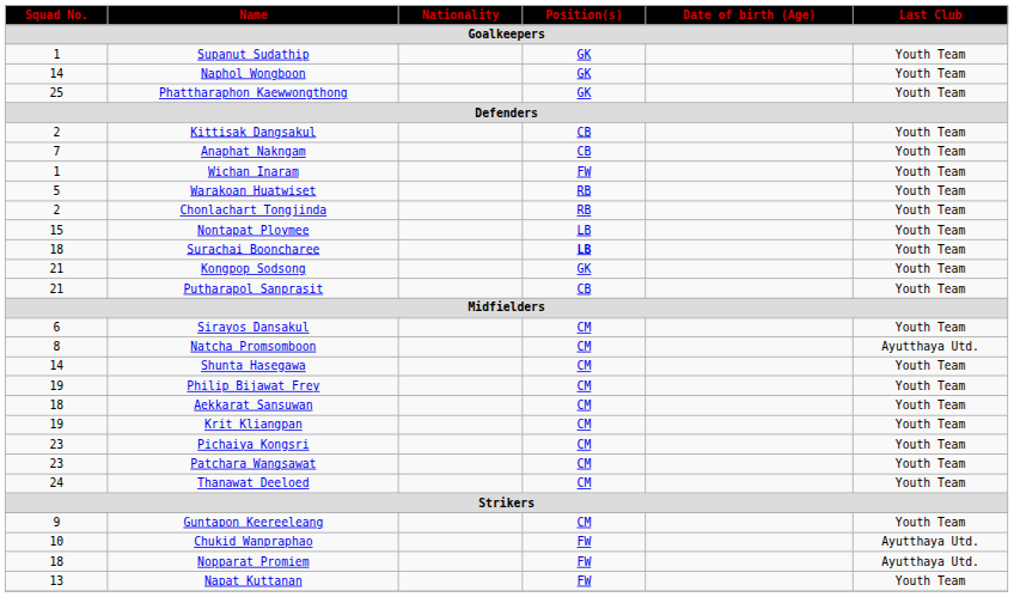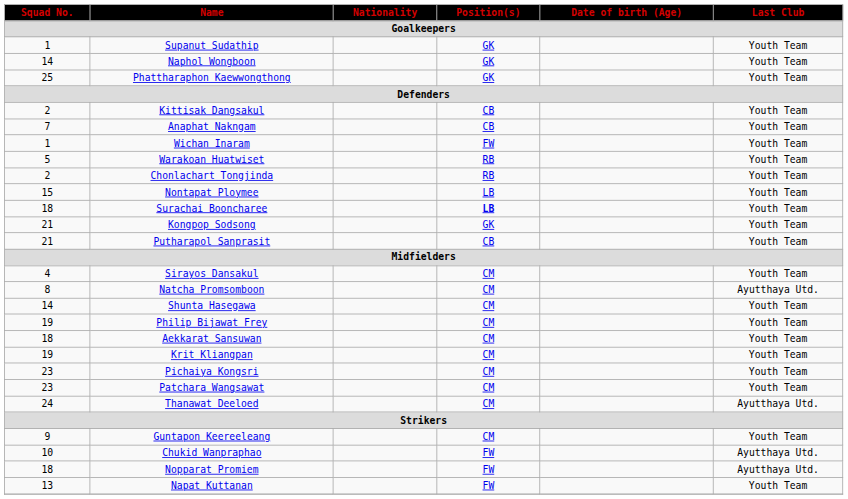Sirayos Dansakul | Squad No.: 6 -> 4
Thanawat Deeloed | Last Club: Youth Team -> Ayutthaya Utd.
